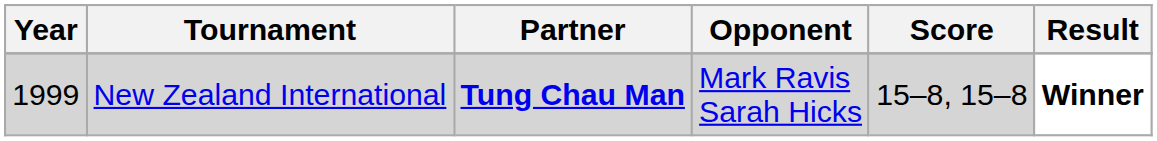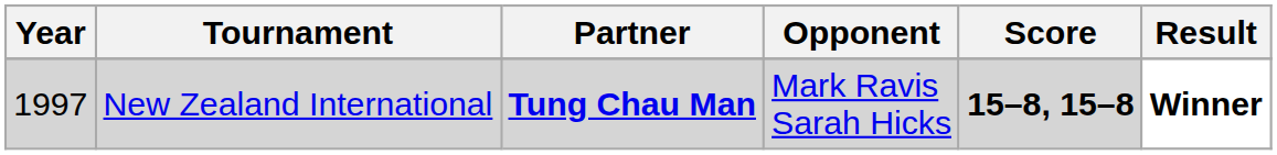New Zealand International | Year: 1999 -> 1997
New Zealand International | Score: normal -> bold
